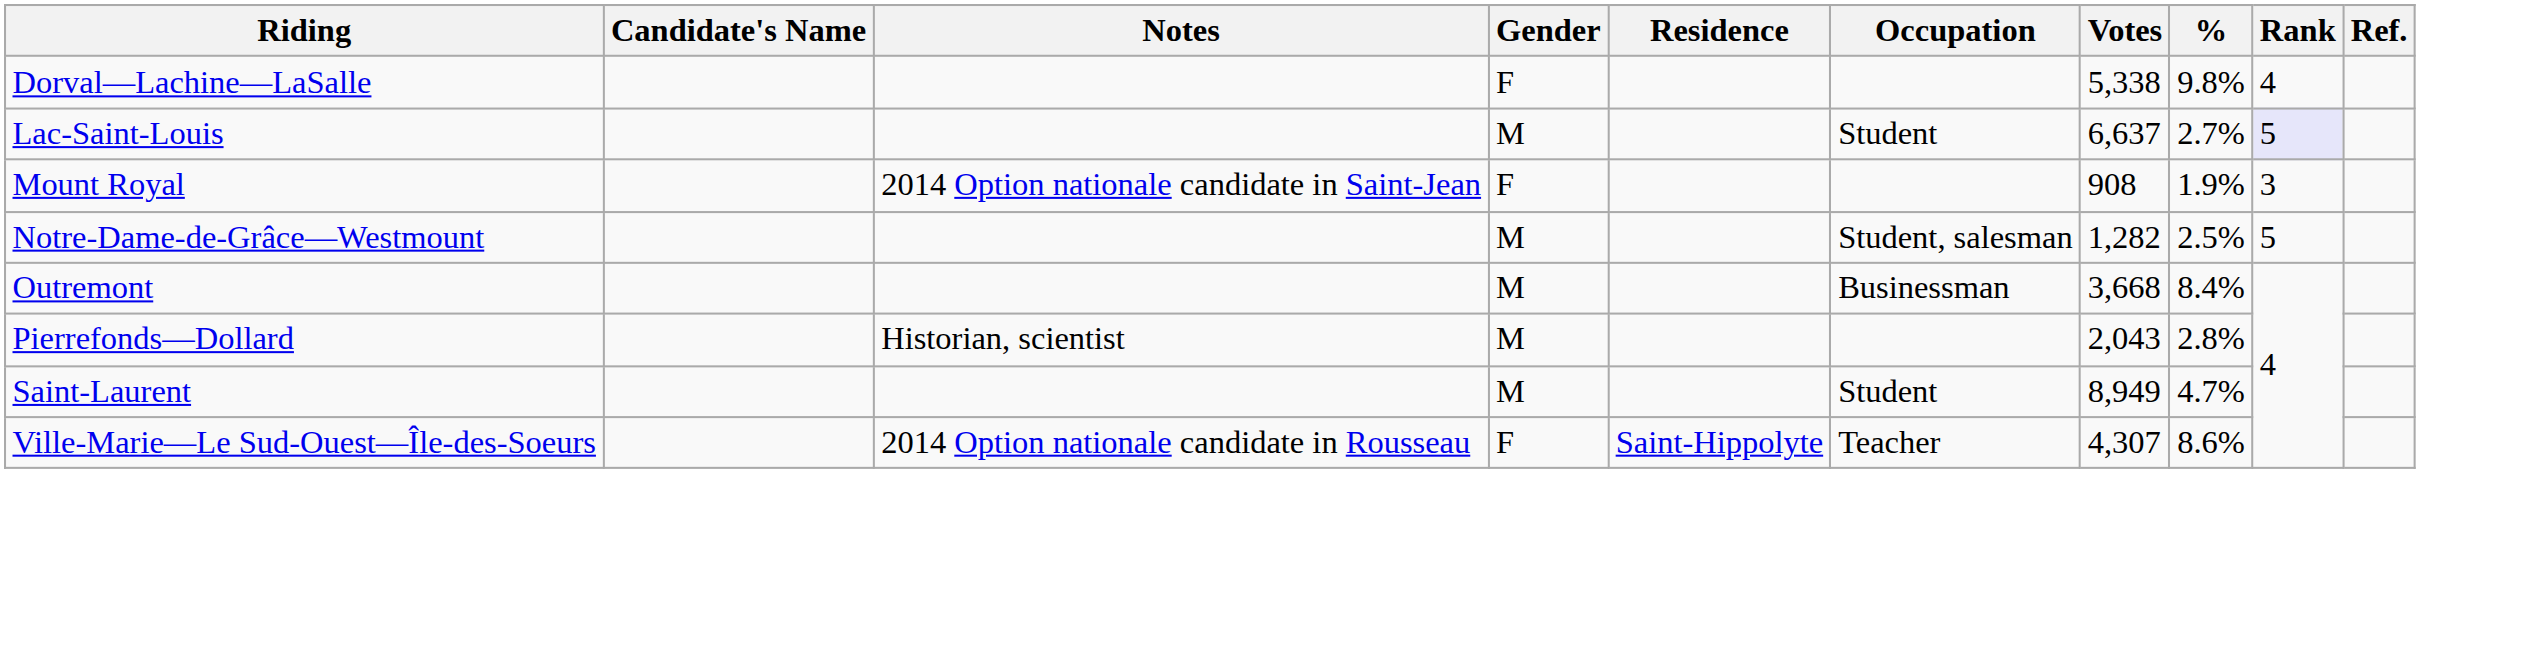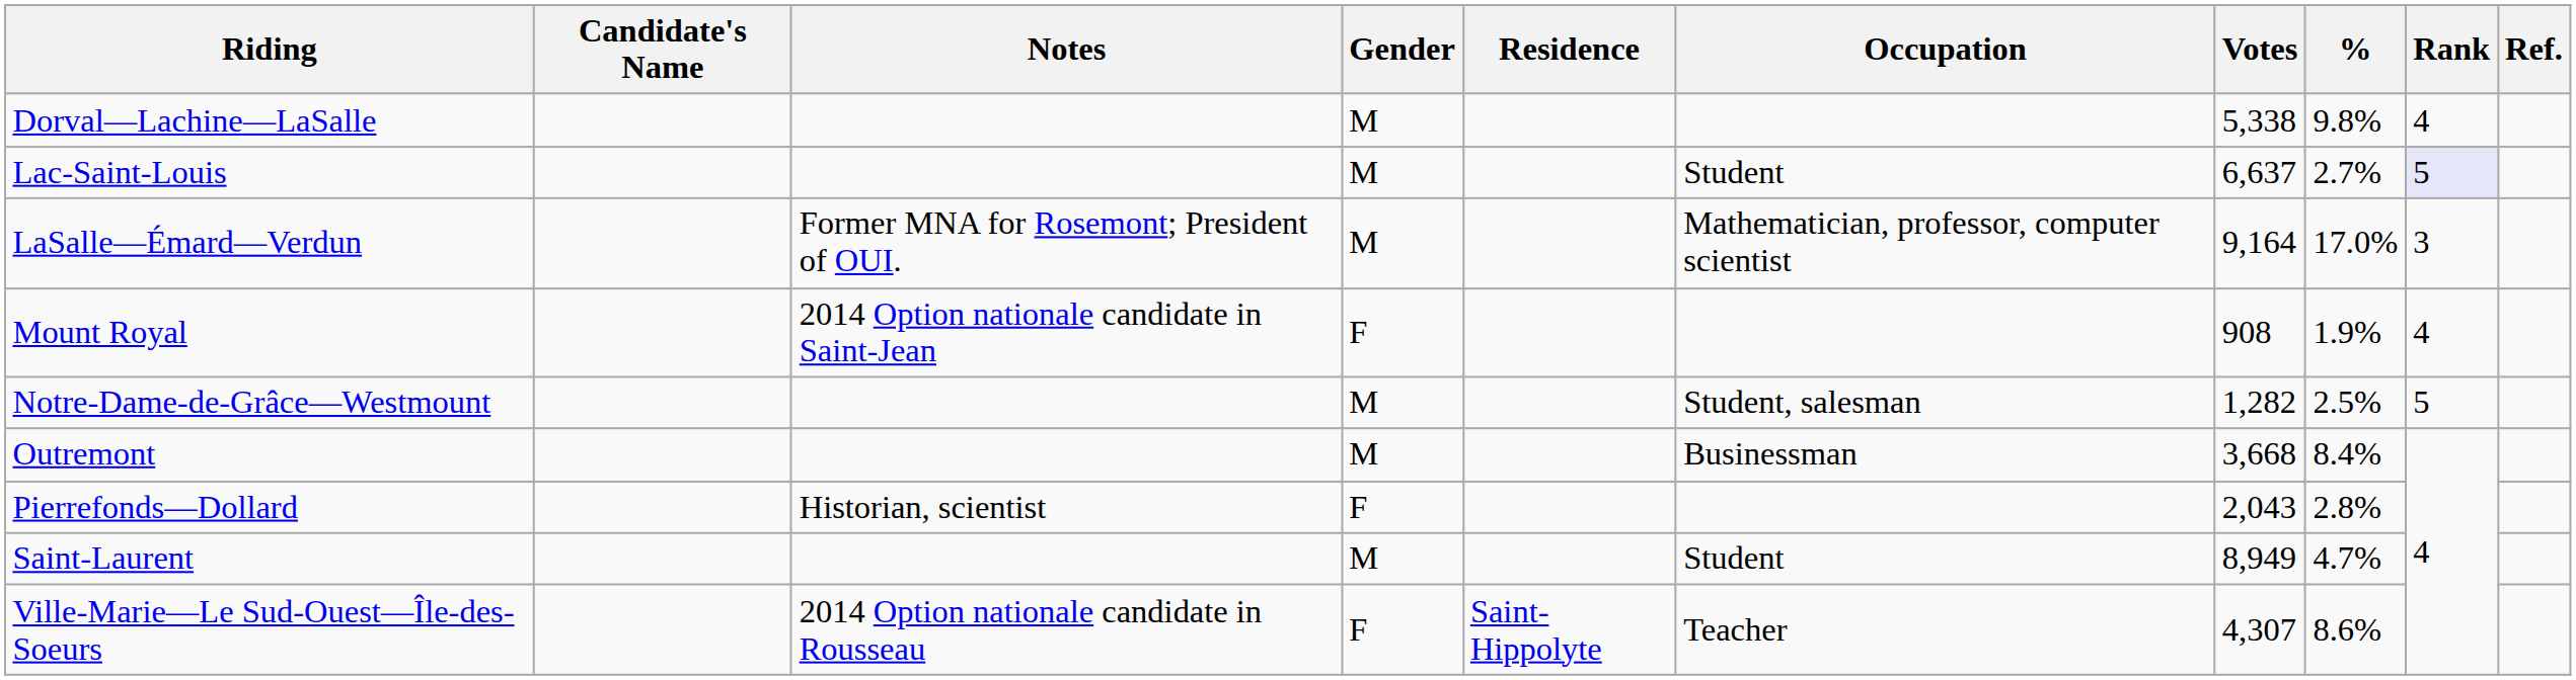Dorval—Lachine—LaSalle | Gender: F -> M
+ row: LaSalle—Émard—Verdun | Former MNA for Rosemont; President of OUI. | M | Mathematician, professor, computer scientist | 9,164 | 17.0% | 3
Mount Royal | Rank: 3 -> 4
Pierrefonds—Dollard | Gender: M -> F
